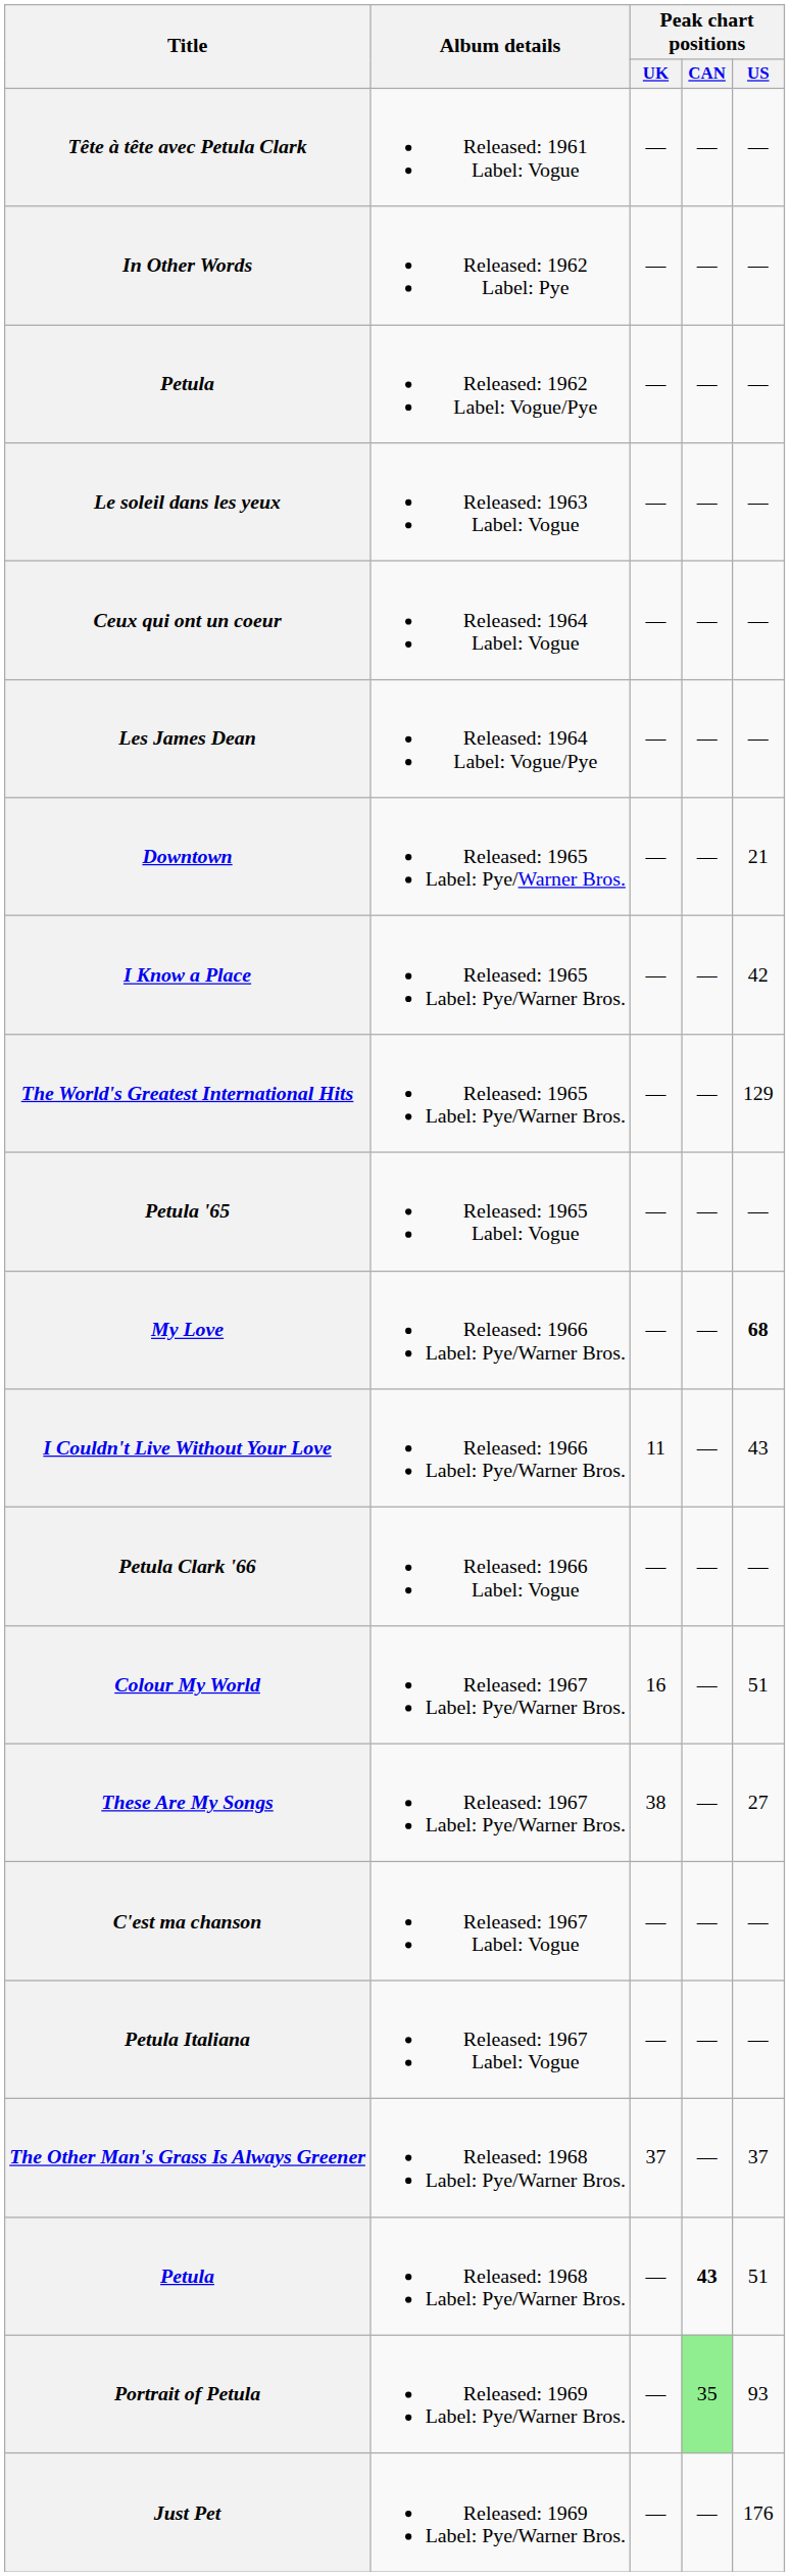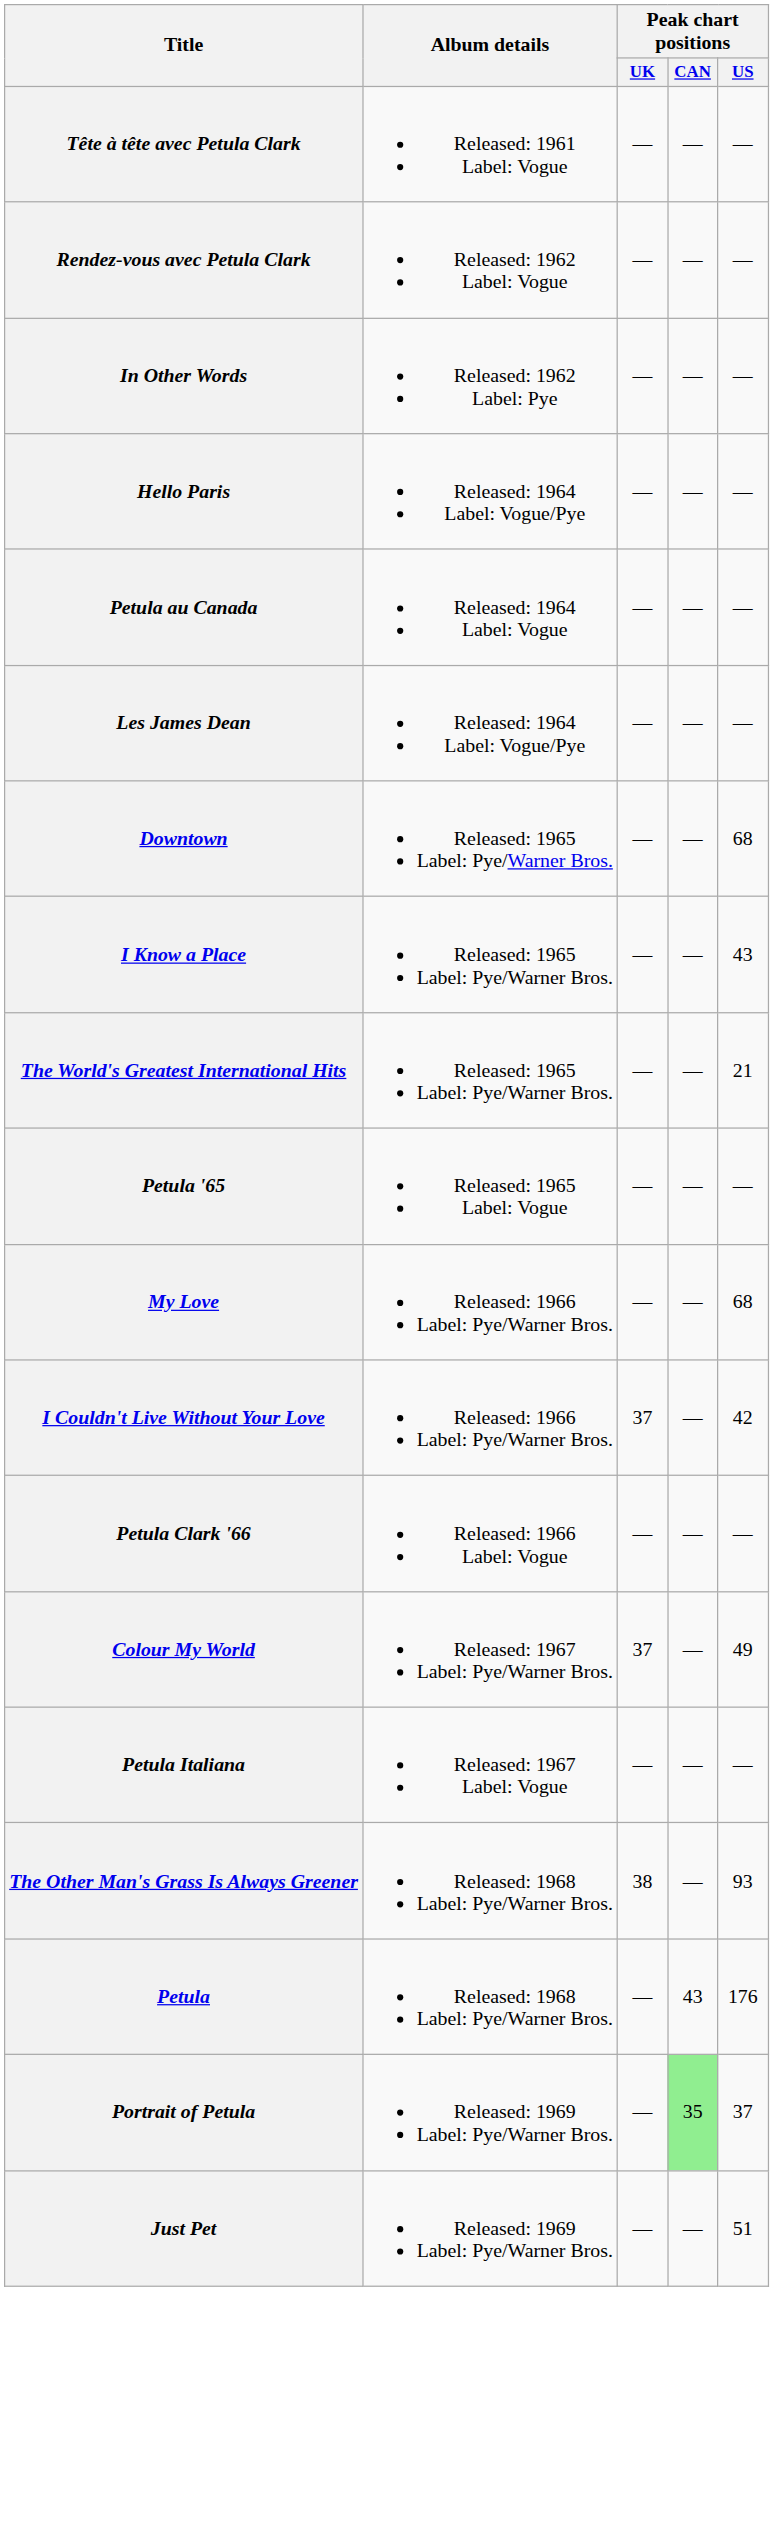+ row: Rendez-vous avec Petula Clark | Released: 1962 Label: Vogue | — | — | —
- row: Petula | Released: 1962 Label: Vogue/Pye | — | — | —
- row: Le soleil dans les yeux | Released: 1963 Label: Vogue | — | — | —
- row: Ceux qui ont un coeur | Released: 1964 Label: Vogue | — | — | —
+ row: Hello Paris | Released: 1964 Label: Vogue/Pye | — | — | —
+ row: Petula au Canada | Released: 1964 Label: Vogue | — | — | —
Downtown | Peak chart positions / US: 21 -> 68
I Know a Place | Peak chart positions / US: 42 -> 43
The World's Greatest International Hits | Peak chart positions / US: 129 -> 21
My Love | Peak chart positions / US: bold -> normal
I Couldn't Live Without Your Love | Peak chart positions / UK: 11 -> 37
I Couldn't Live Without Your Love | Peak chart positions / US: 43 -> 42
Colour My World | Peak chart positions / UK: 16 -> 37
Colour My World | Peak chart positions / US: 51 -> 49
- row: These Are My Songs | Released: 1967 Label: Pye/Warner Bros. | 38 | — | 27
- row: C'est ma chanson | Released: 1967 Label: Vogue | — | — | —
The Other Man's Grass Is Always Greener | Peak chart positions / UK: 37 -> 38
The Other Man's Grass Is Always Greener | Peak chart positions / US: 37 -> 93
Petula / Released: 1968 Label: Pye/Warner Bros. | Peak chart positions / CAN: bold -> normal
Petula / Released: 1968 Label: Pye/Warner Bros. | Peak chart positions / US: 51 -> 176
Portrait of Petula | Peak chart positions / US: 93 -> 37
Just Pet | Peak chart positions / US: 176 -> 51
